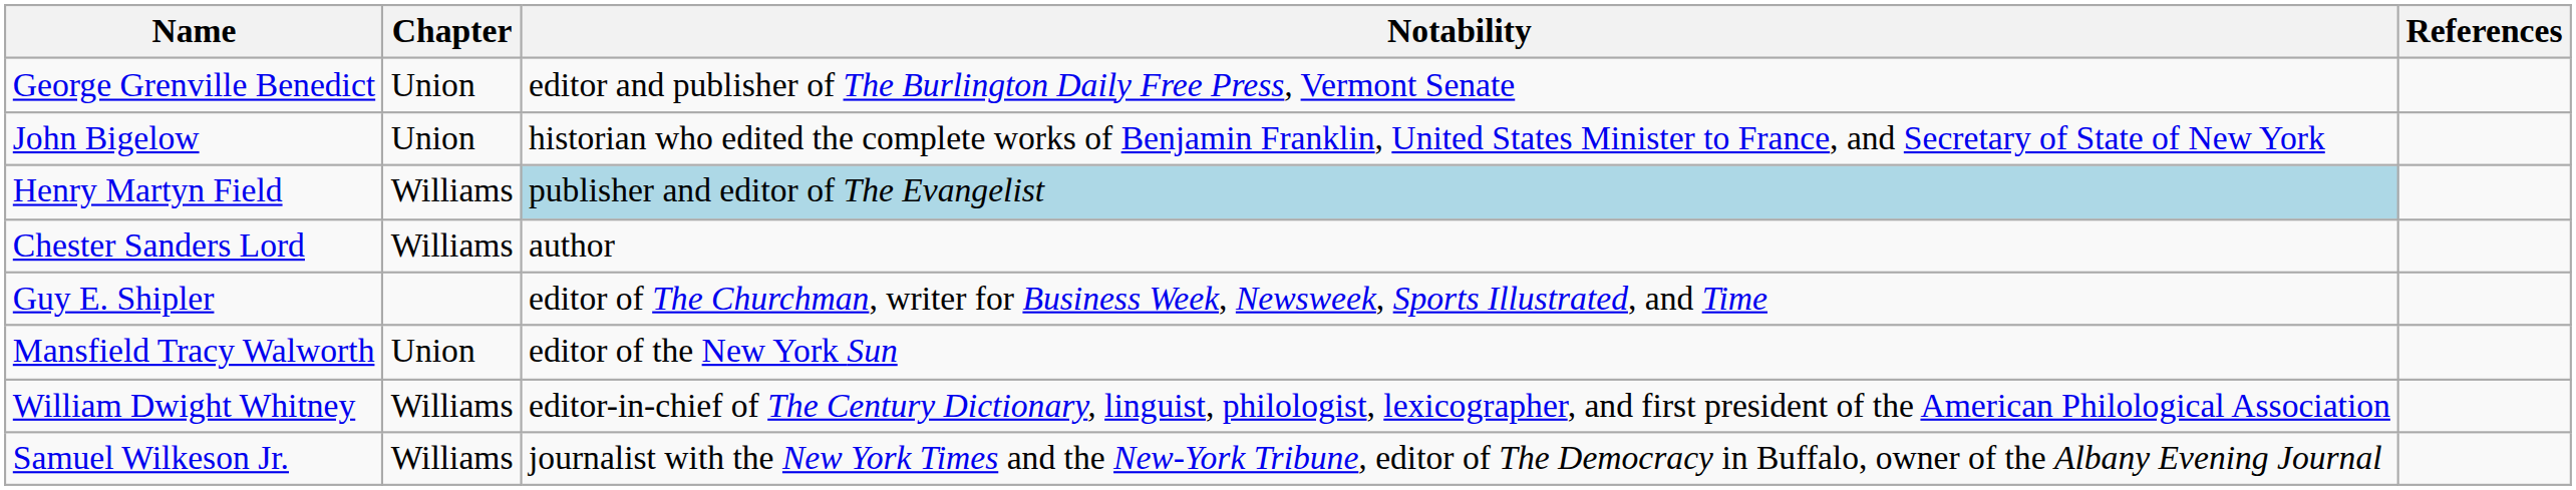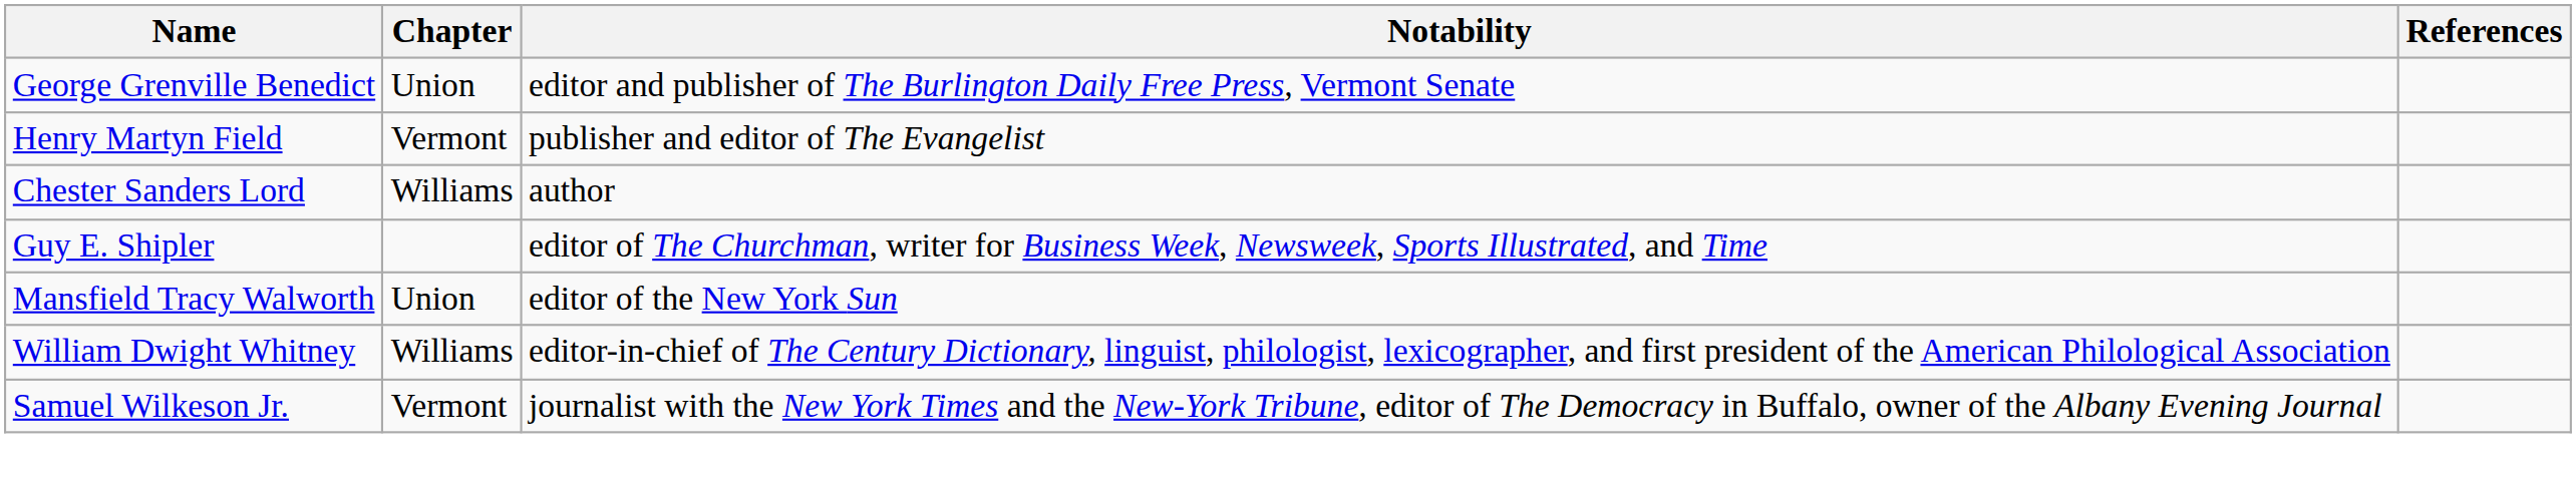- row: John Bigelow | Union | historian who edited the complete works of Benjamin Franklin, United States Minister to France, and Secretary of State of New York
Henry Martyn Field | Chapter: Williams -> Vermont
Henry Martyn Field | Notability: lightblue background -> no background
Samuel Wilkeson Jr. | Chapter: Williams -> Vermont
